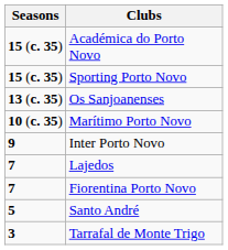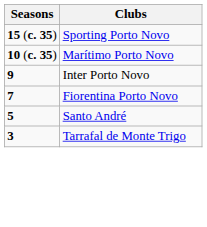- row: 15 (c. 35) | Académica do Porto Novo
- row: 13 (c. 35) | Os Sanjoanenses
- row: 7 | Lajedos
